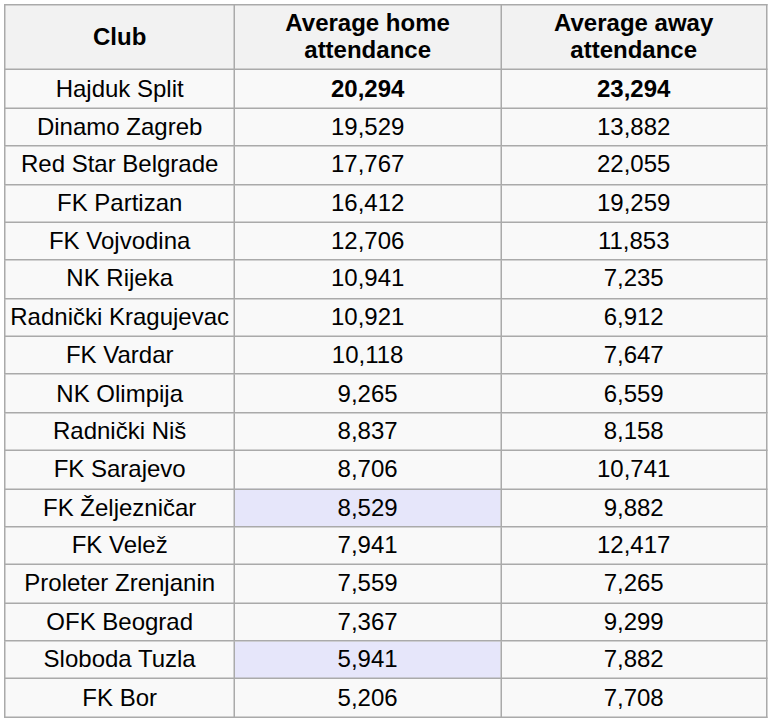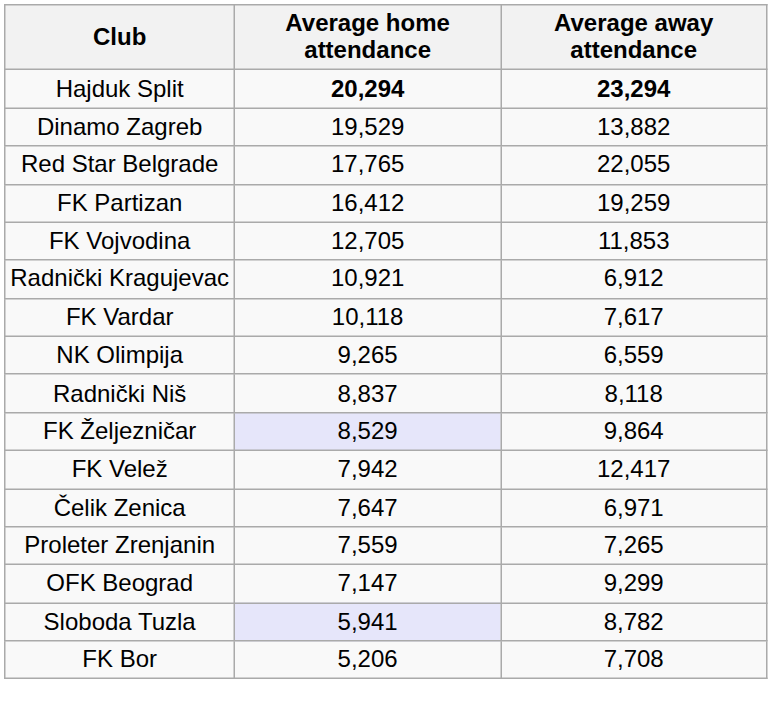Red Star Belgrade | Average home attendance: 17,767 -> 17,765
FK Vojvodina | Average home attendance: 12,706 -> 12,705
- row: NK Rijeka | 10,941 | 7,235
FK Vardar | Average away attendance: 7,647 -> 7,617
Radnički Niš | Average away attendance: 8,158 -> 8,118
- row: FK Sarajevo | 8,706 | 10,741
FK Željezničar | Average away attendance: 9,882 -> 9,864
FK Velež | Average home attendance: 7,941 -> 7,942
+ row: Čelik Zenica | 7,647 | 6,971
OFK Beograd | Average home attendance: 7,367 -> 7,147
Sloboda Tuzla | Average away attendance: 7,882 -> 8,782
